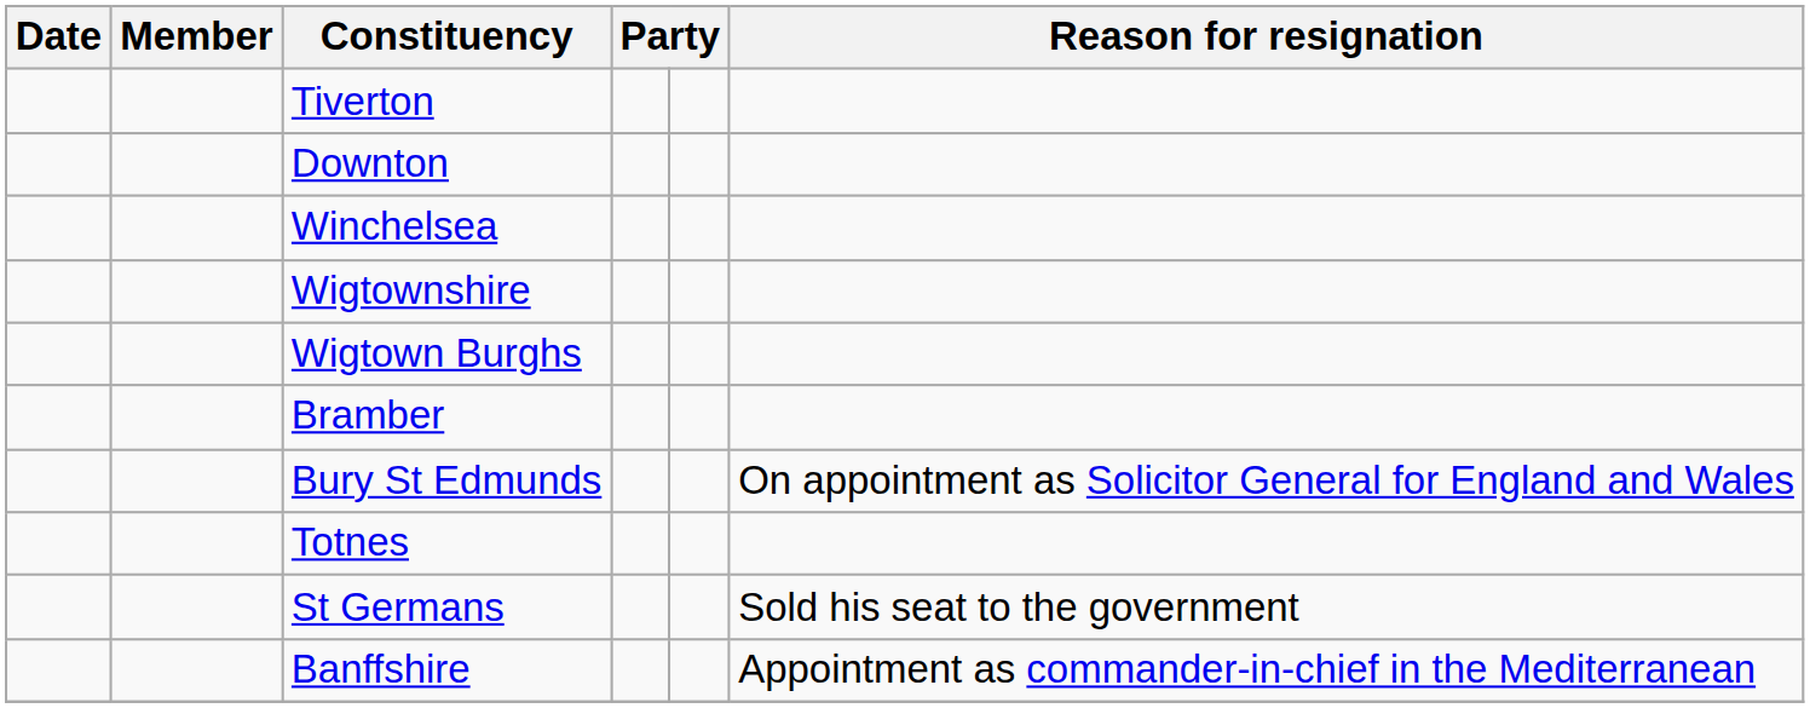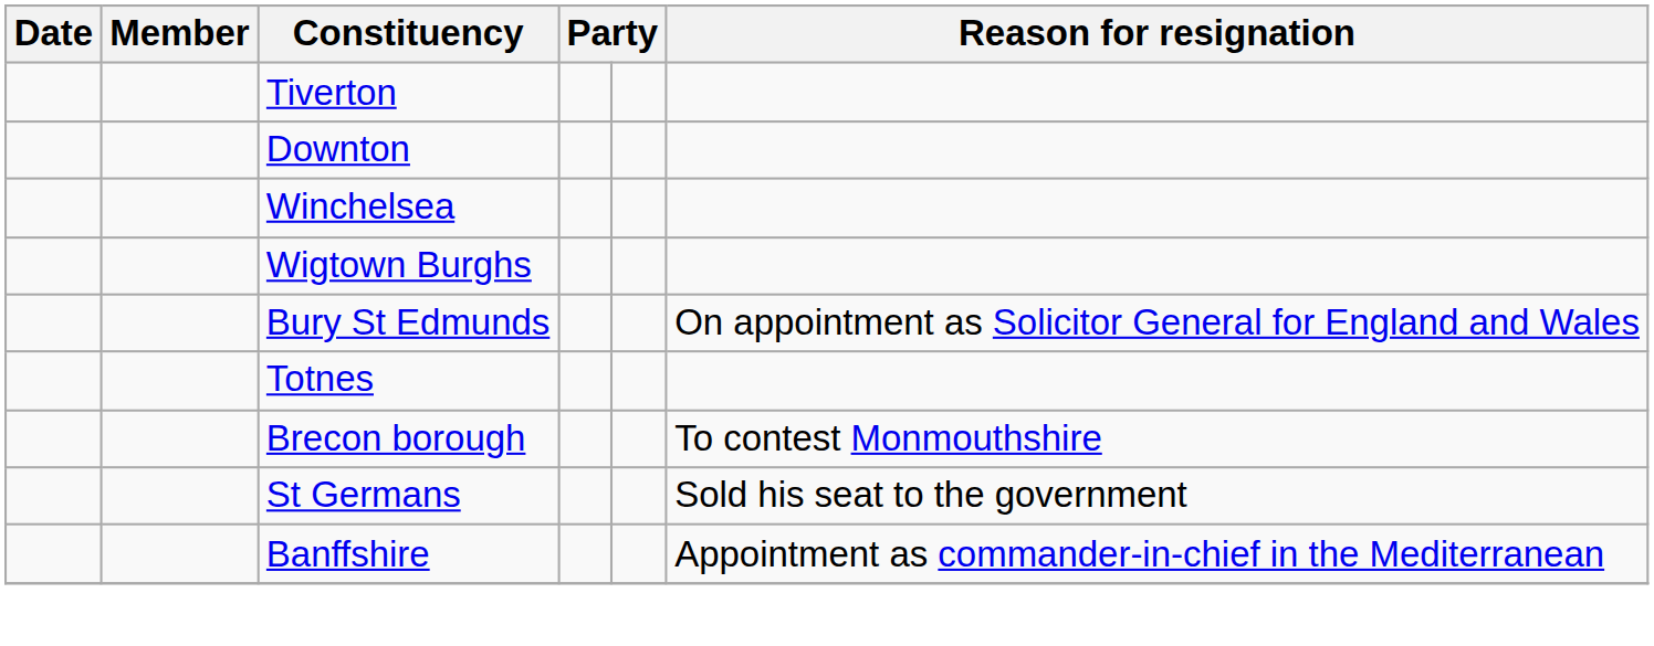- row: Wigtownshire
- row: Bramber
+ row: Brecon borough | To contest Monmouthshire
